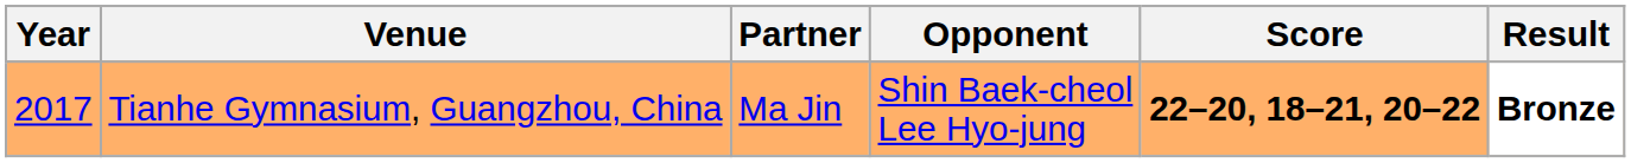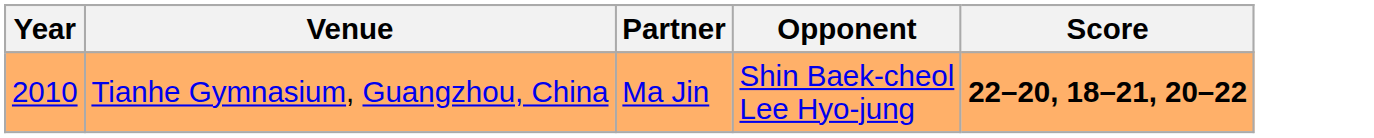- column: Result | Bronze
Tianhe Gymnasium, Guangzhou, China | Year: 2017 -> 2010
